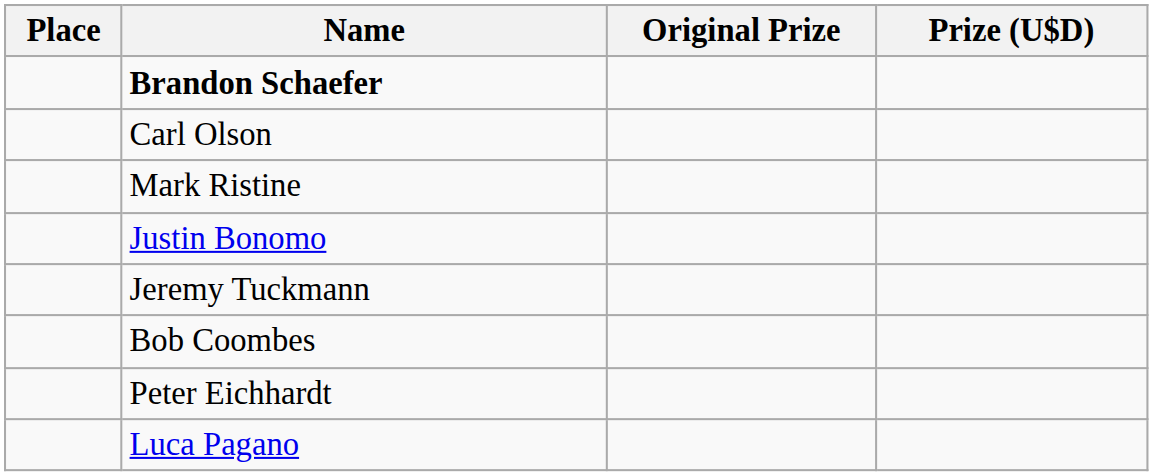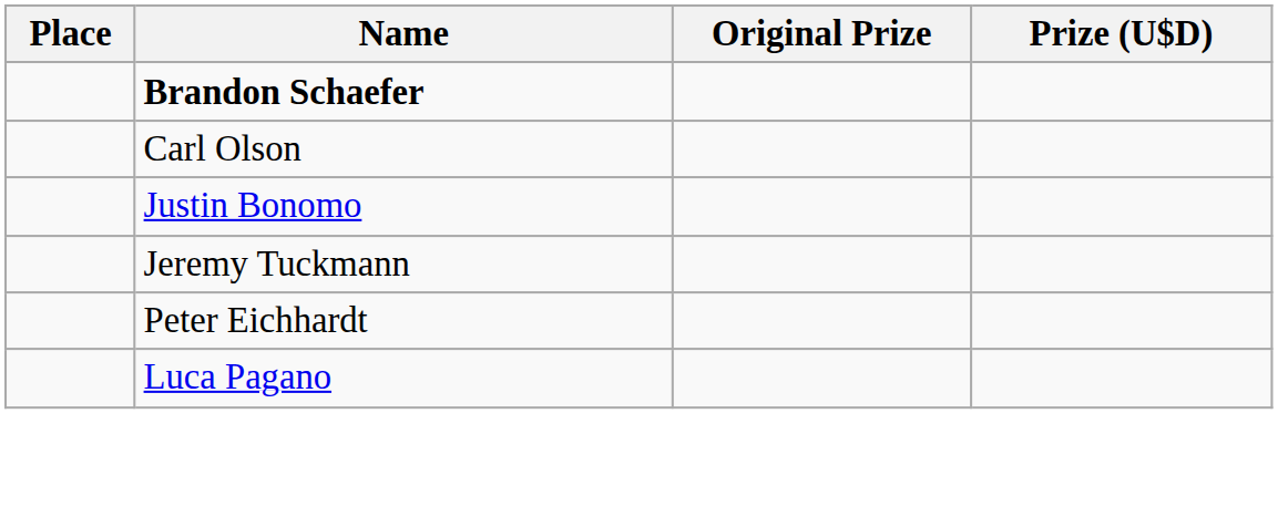- row: Mark Ristine
- row: Bob Coombes
